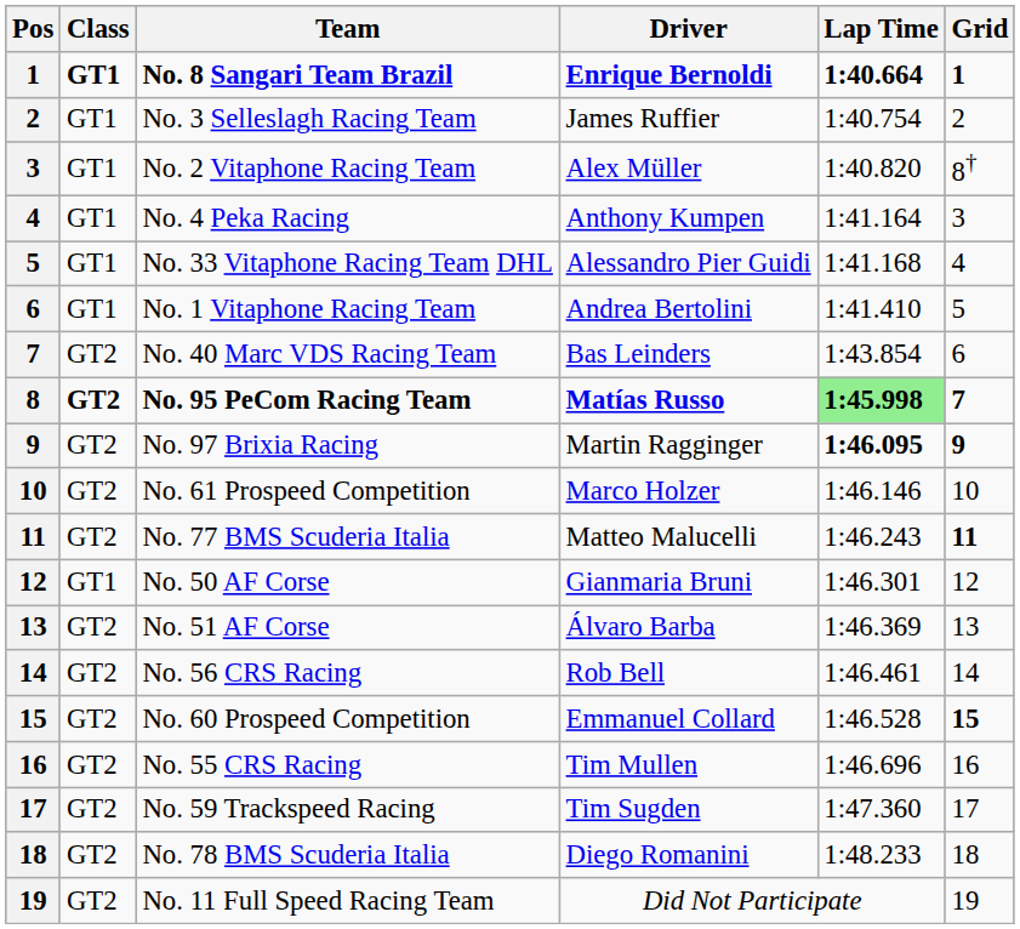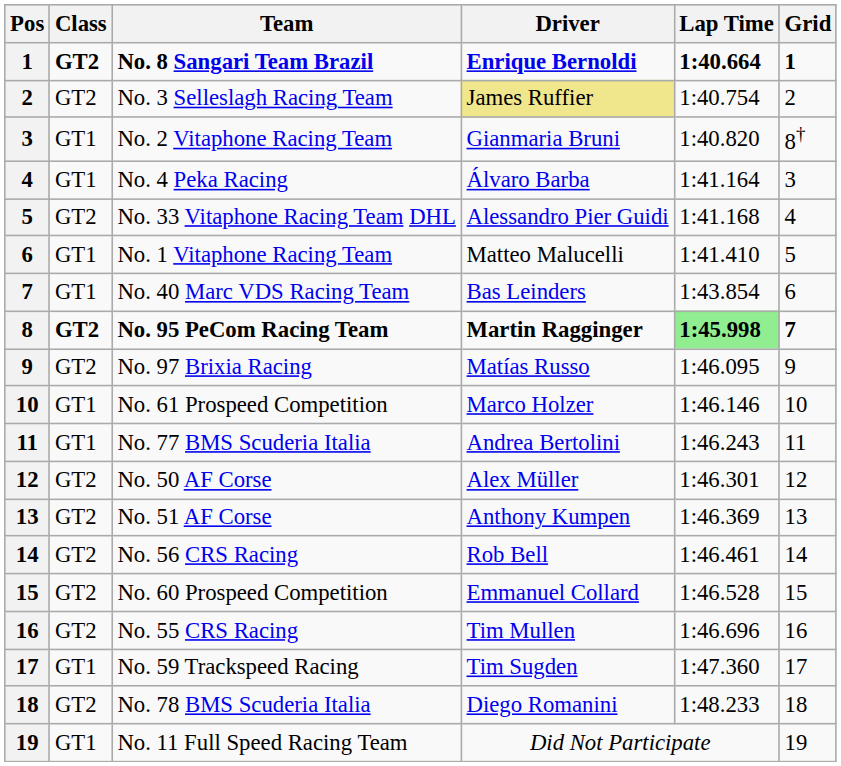No. 8 Sangari Team Brazil | Class: GT1 -> GT2
No. 3 Selleslagh Racing Team | Class: GT1 -> GT2
No. 3 Selleslagh Racing Team | Driver: no background -> khaki background
No. 2 Vitaphone Racing Team | Driver: Alex Müller -> Gianmaria Bruni
No. 4 Peka Racing | Driver: Anthony Kumpen -> Álvaro Barba
No. 33 Vitaphone Racing Team DHL | Class: GT1 -> GT2
No. 1 Vitaphone Racing Team | Driver: Andrea Bertolini -> Matteo Malucelli
No. 40 Marc VDS Racing Team | Class: GT2 -> GT1
No. 95 PeCom Racing Team | Driver: Matías Russo -> Martin Ragginger
No. 97 Brixia Racing | Driver: Martin Ragginger -> Matías Russo
No. 97 Brixia Racing | Lap Time: bold -> normal
No. 97 Brixia Racing | Grid: bold -> normal
No. 61 Prospeed Competition | Class: GT2 -> GT1
No. 77 BMS Scuderia Italia | Class: GT2 -> GT1
No. 77 BMS Scuderia Italia | Driver: Matteo Malucelli -> Andrea Bertolini
No. 77 BMS Scuderia Italia | Grid: bold -> normal
No. 50 AF Corse | Class: GT1 -> GT2
No. 50 AF Corse | Driver: Gianmaria Bruni -> Alex Müller
No. 51 AF Corse | Driver: Álvaro Barba -> Anthony Kumpen
No. 60 Prospeed Competition | Grid: bold -> normal
No. 59 Trackspeed Racing | Class: GT2 -> GT1
No. 11 Full Speed Racing Team | Class: GT2 -> GT1
